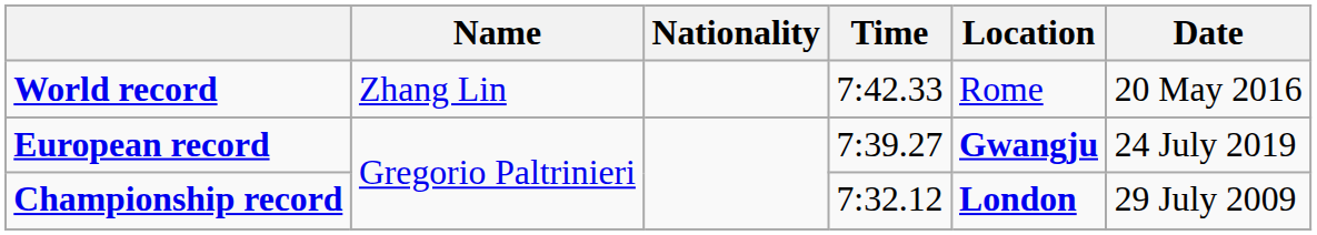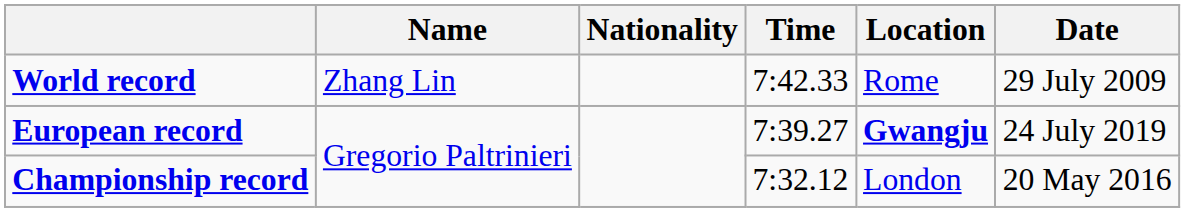World record | Date: 20 May 2016 -> 29 July 2009
Championship record | Location: bold -> normal
Championship record | Date: 29 July 2009 -> 20 May 2016
